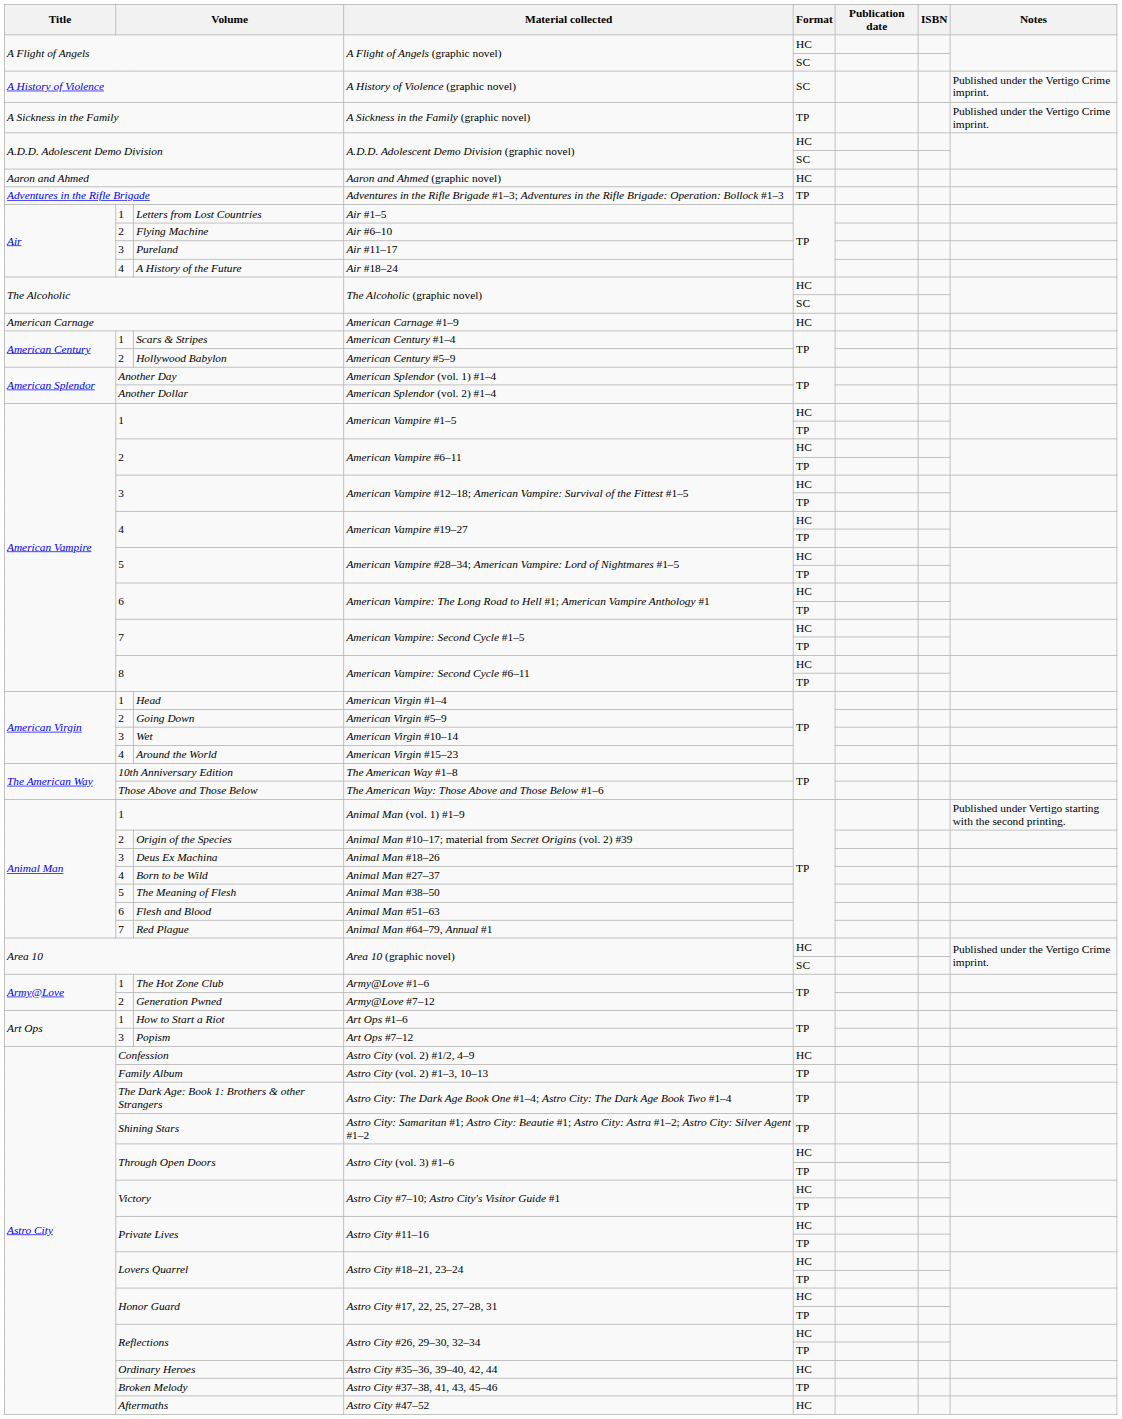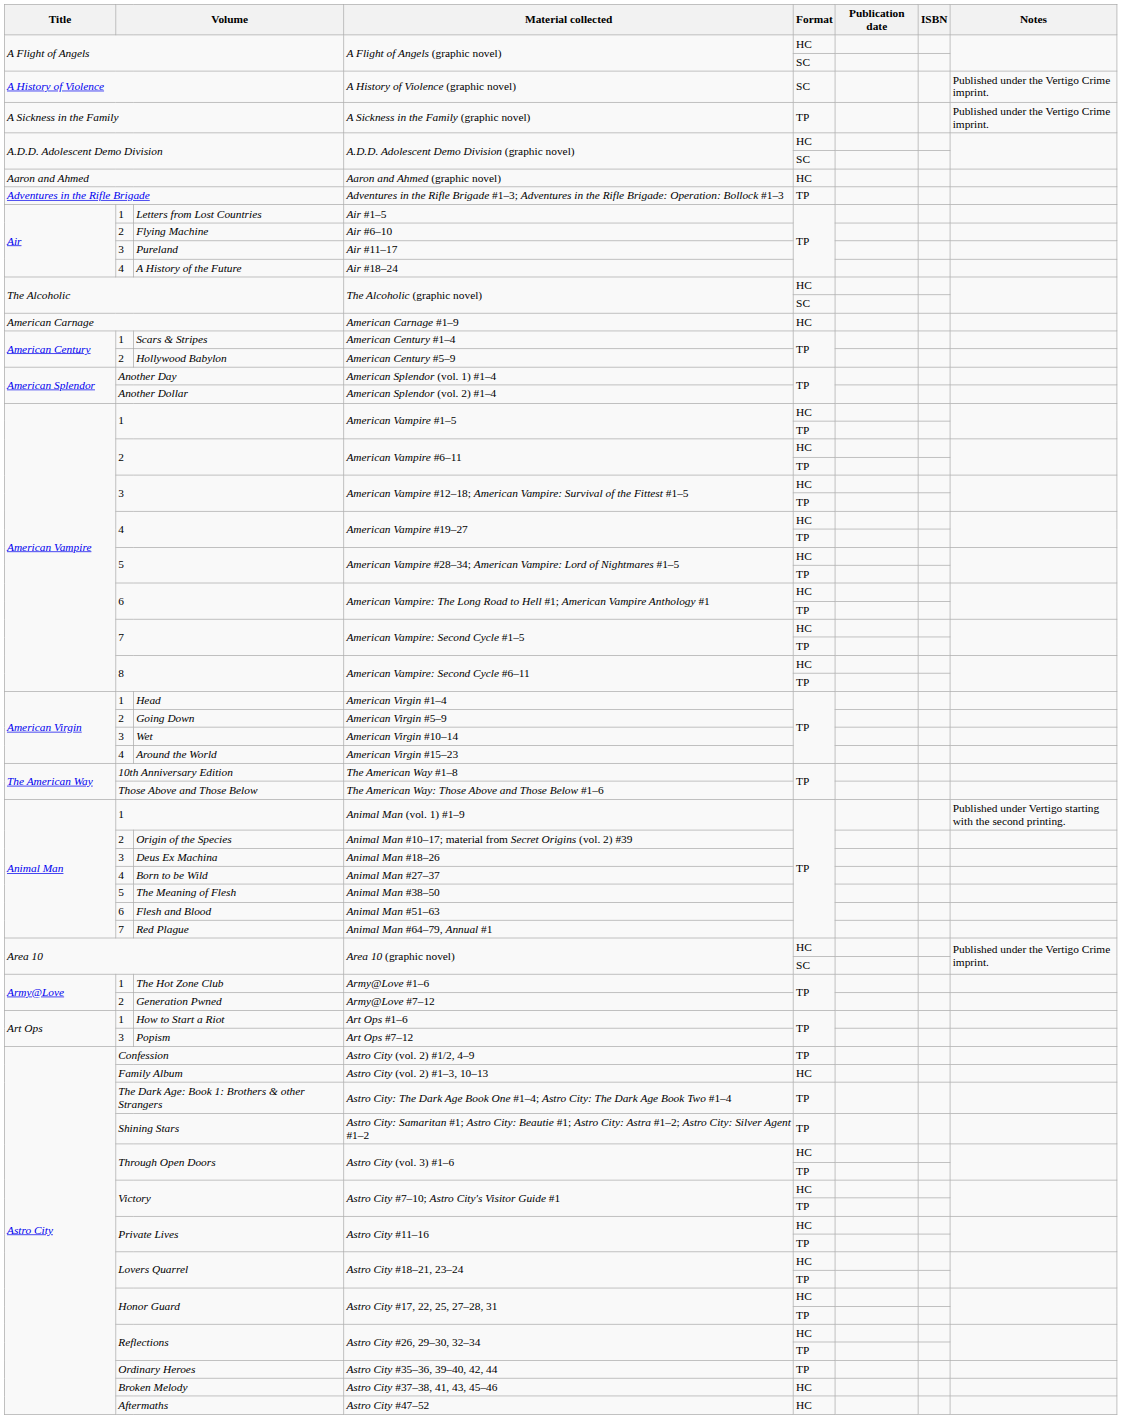Astro City (vol. 2) #1/2, 4–9 | Format: HC -> TP
Astro City (vol. 2) #1–3, 10–13 | Format: TP -> HC
Astro City #35–36, 39–40, 42, 44 | Format: HC -> TP
Astro City #37–38, 41, 43, 45–46 | Format: TP -> HC
